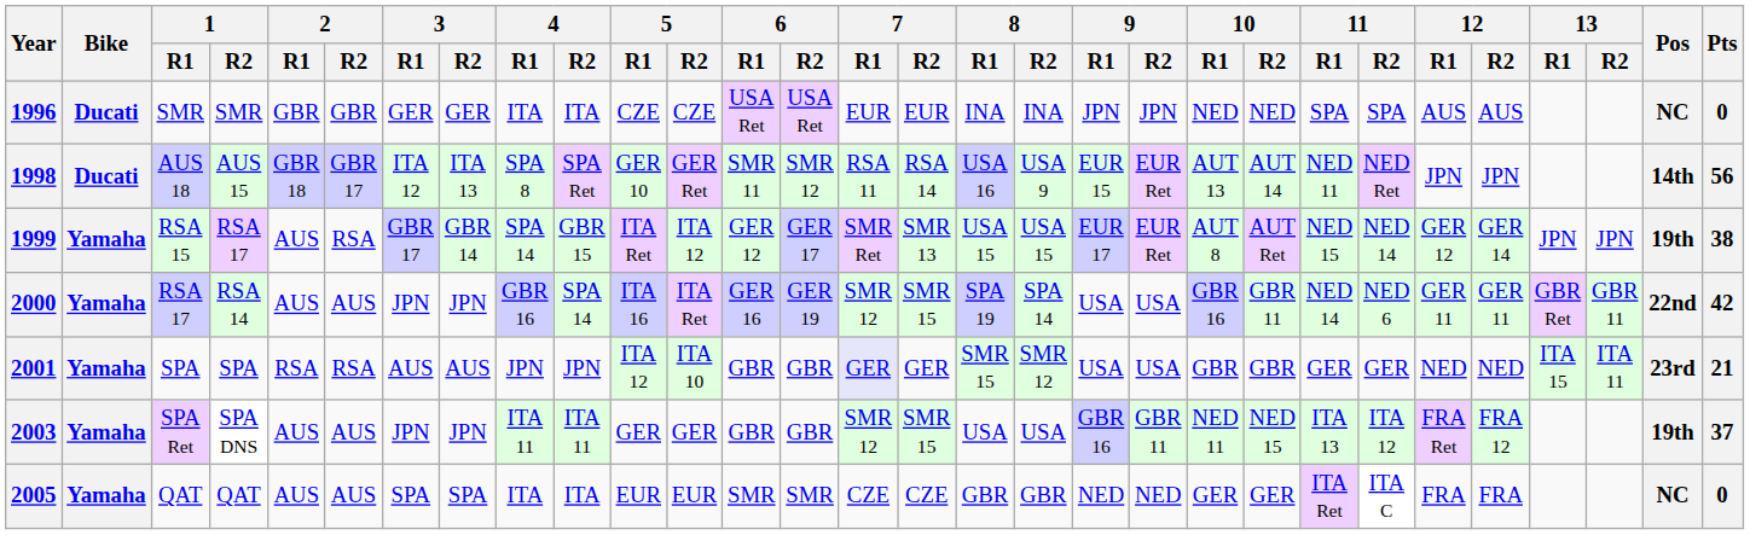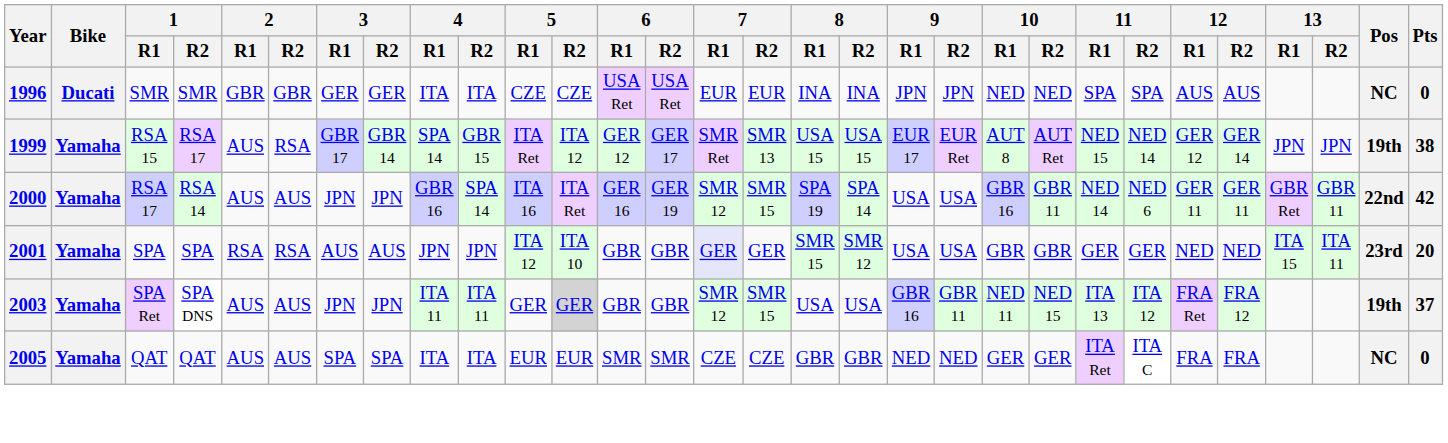- row: 1998 | Ducati | AUS 18 | AUS 15 | GBR 18 | GBR 17 | ITA 12 | ITA 13 | SPA 8 | SPA Ret | GER 10 | GER Ret | SMR 11 | SMR 12 | RSA 11 | RSA 14 | USA 16 | USA 9 | EUR 15 | EUR Ret | AUT 13 | AUT 14 | NED 11 | NED Ret | JPN | JPN | 14th | 56
2001 | Pts: 21 -> 20
2003 | 5 / R2: no background -> lightgrey background
